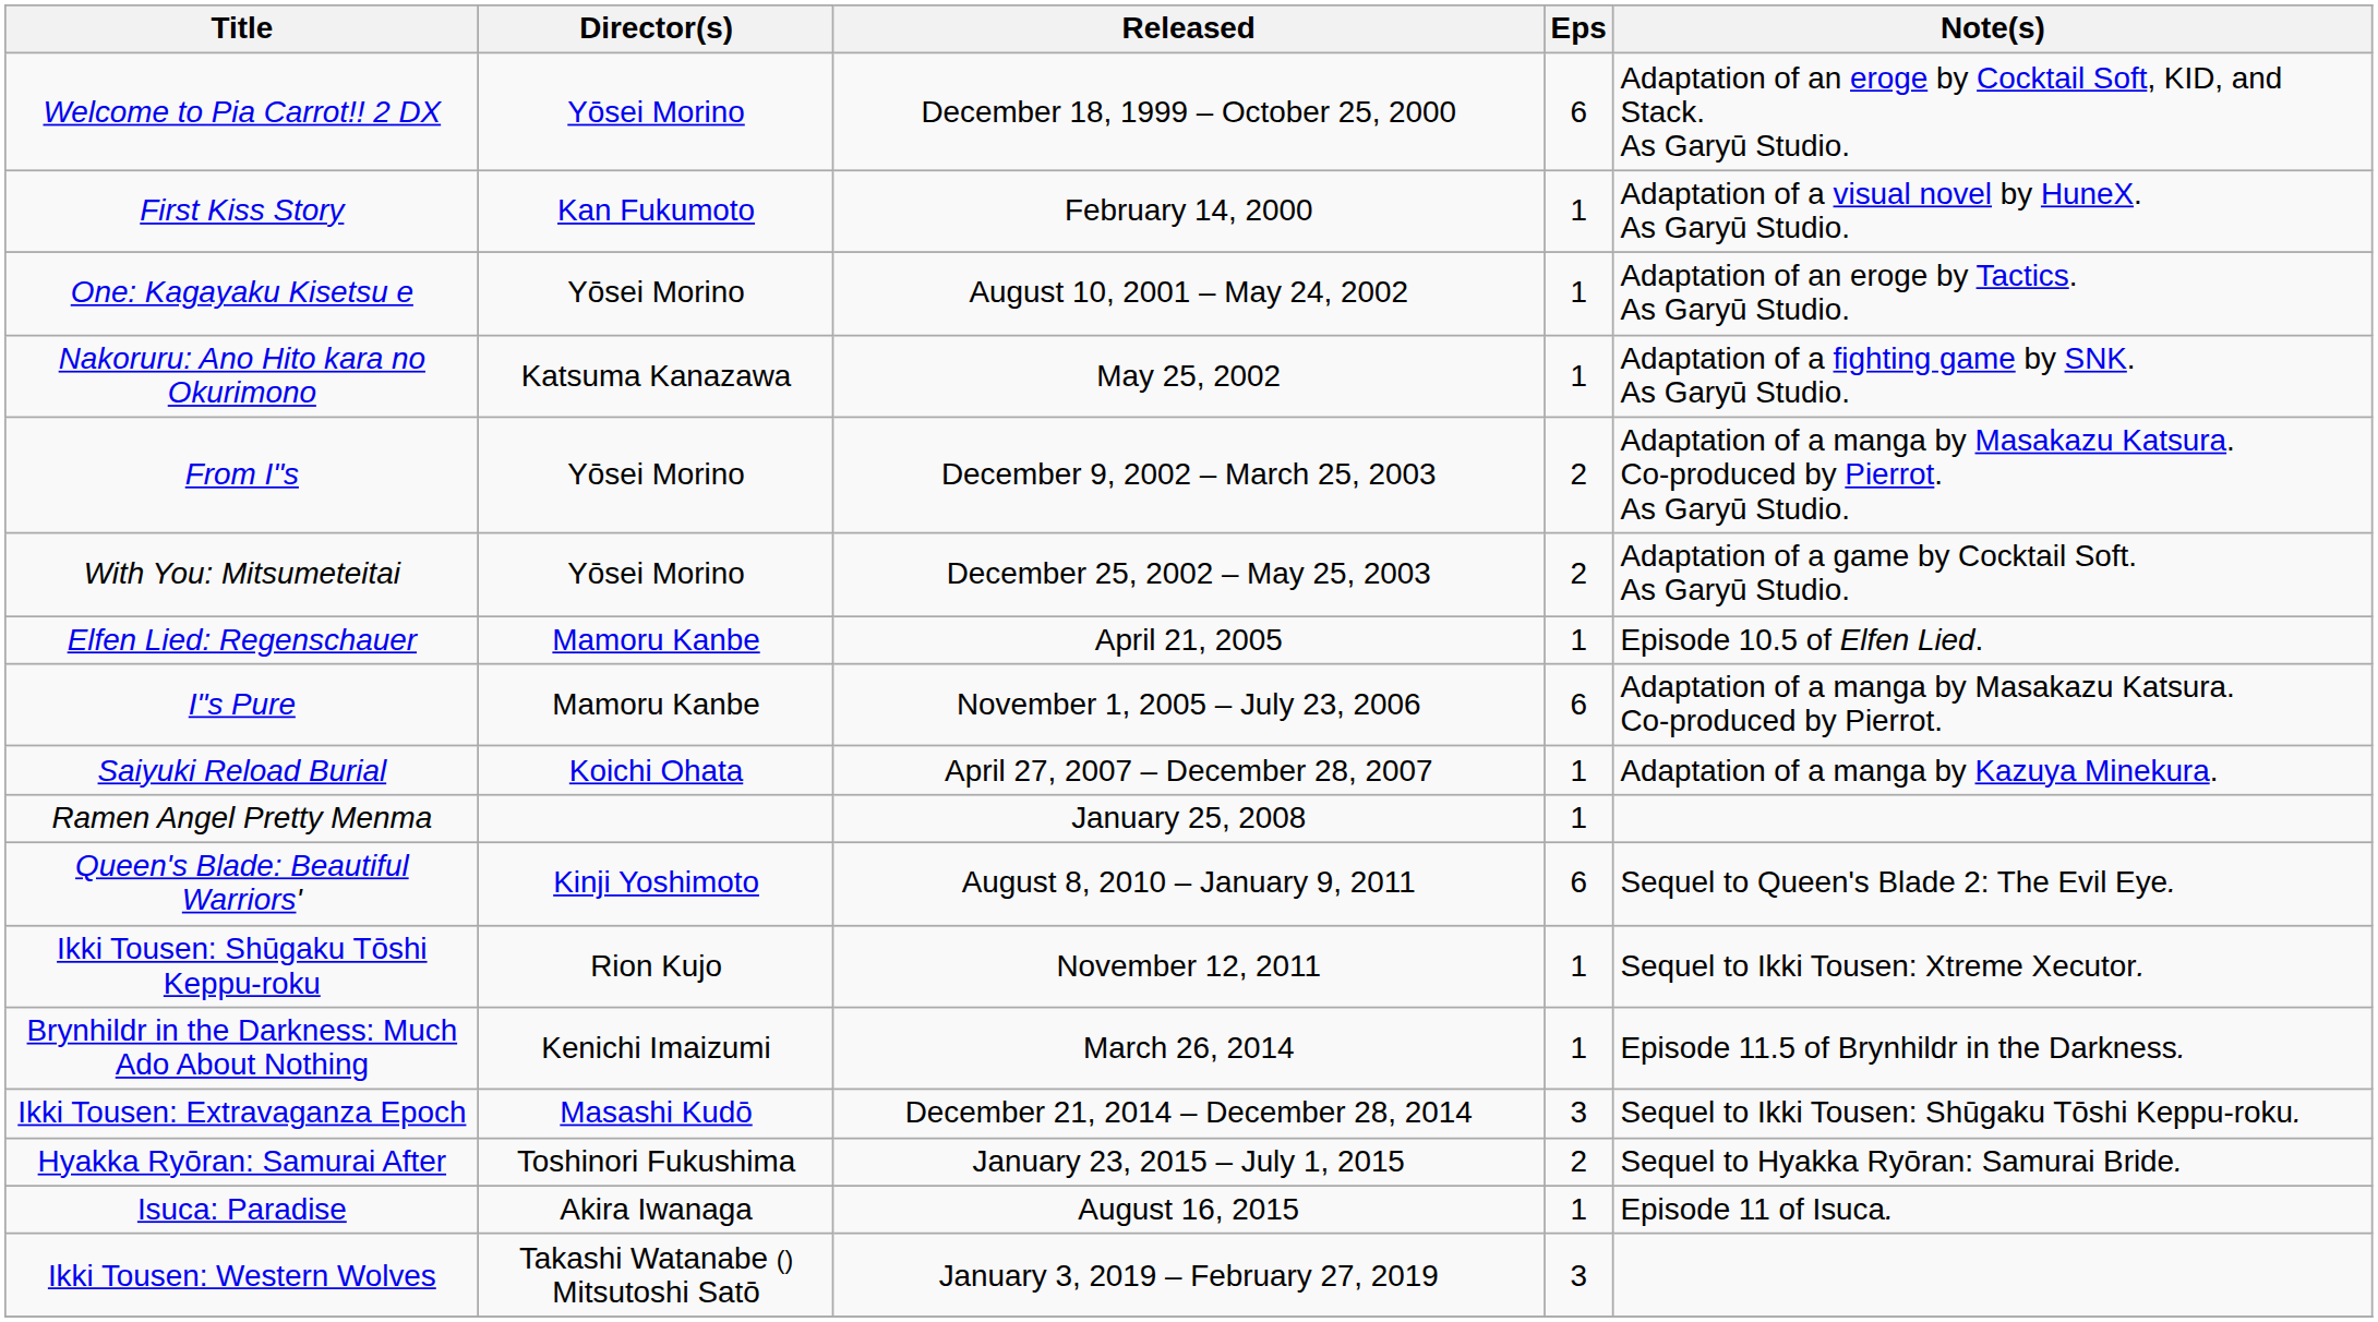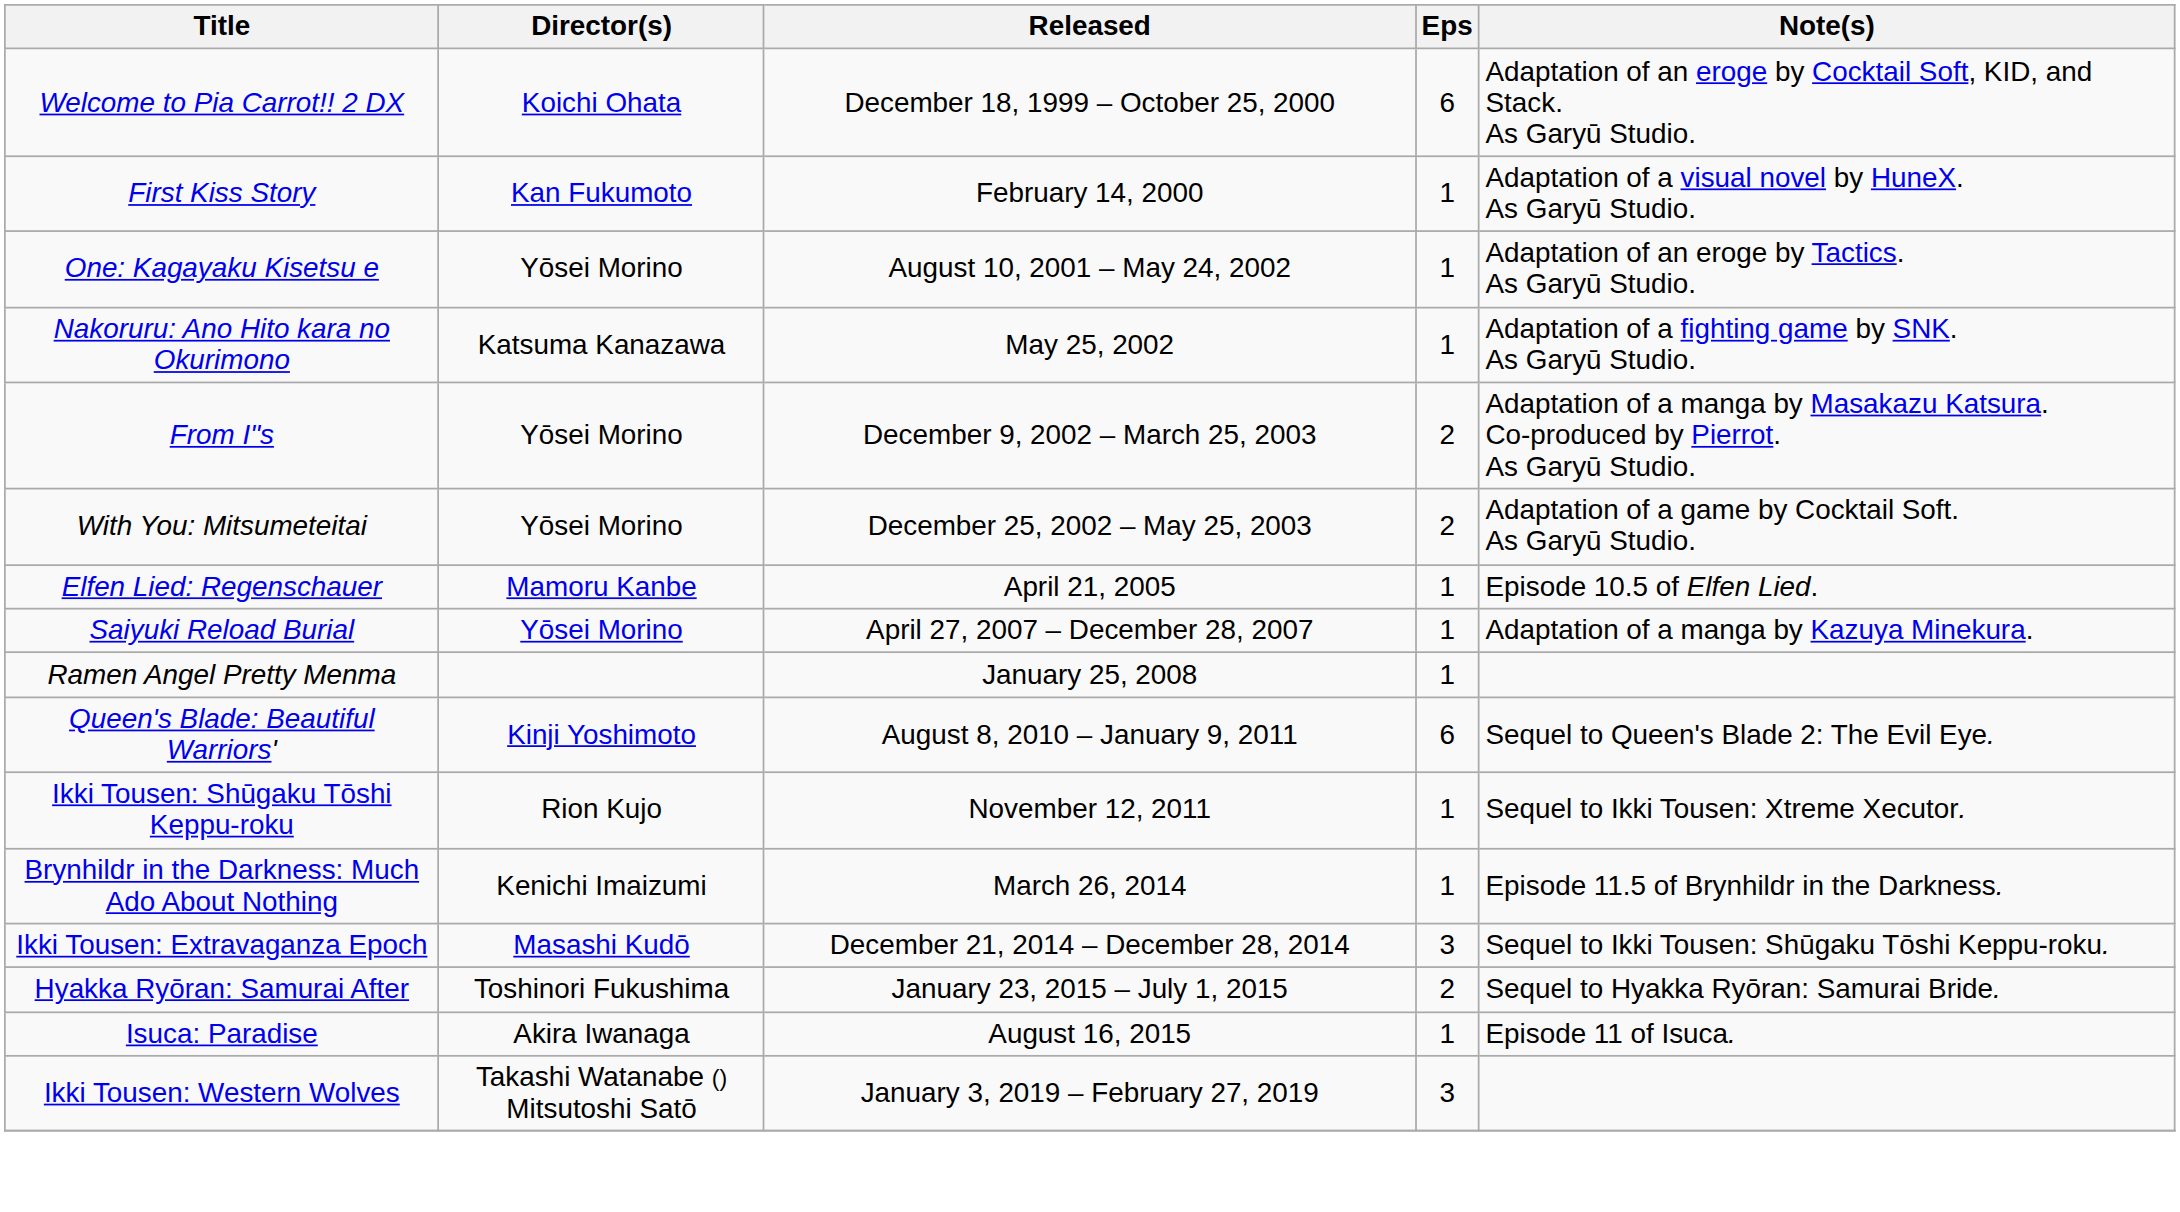Welcome to Pia Carrot!! 2 DX | Director(s): Yōsei Morino -> Koichi Ohata
- row: I"s Pure | Mamoru Kanbe | November 1, 2005 – July 23, 2006 | 6 | Adaptation of a manga by Masakazu Katsura. Co-produced by Pierrot.
Saiyuki Reload Burial | Director(s): Koichi Ohata -> Yōsei Morino
